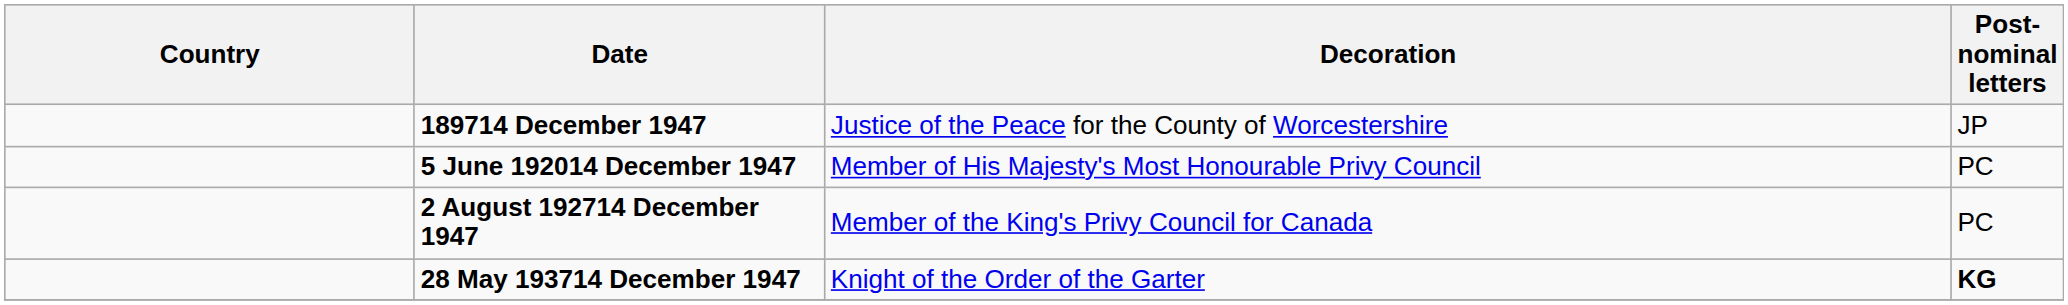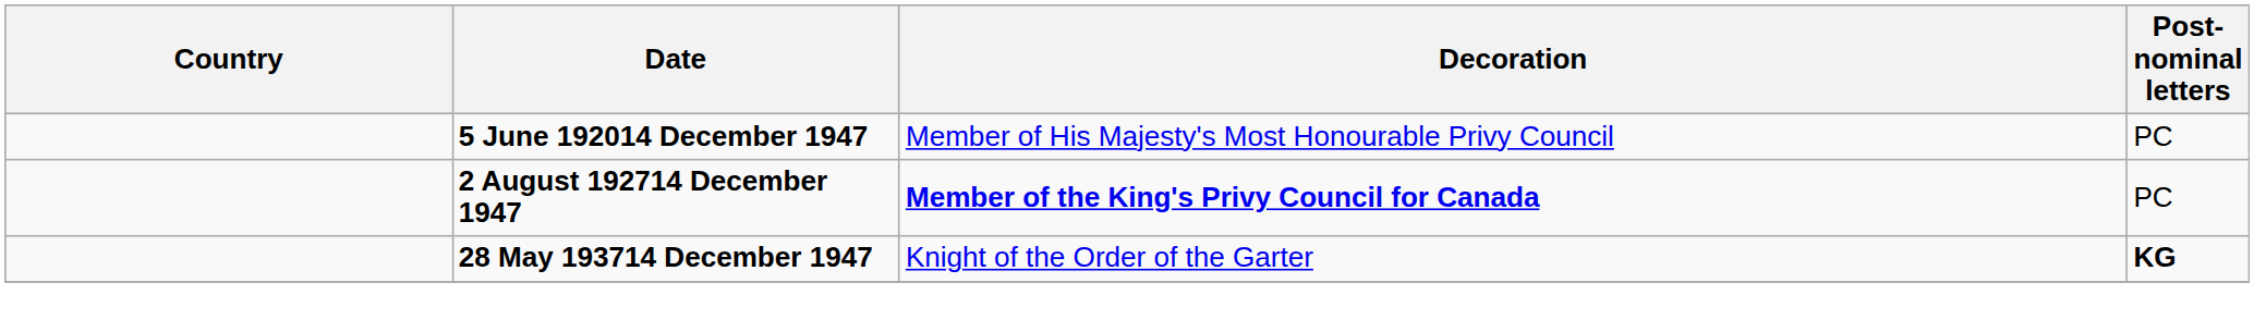- row: 189714 December 1947 | Justice of the Peace for the County of Worcestershire | JP
2 August 192714 December 1947 | Decoration: normal -> bold
